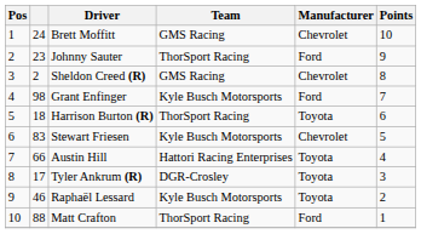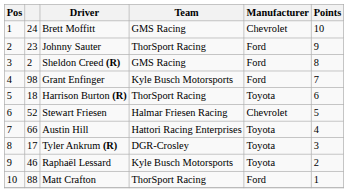Sheldon Creed (R) | Manufacturer: Chevrolet -> Ford
Stewart Friesen | column 2: 83 -> 52
Stewart Friesen | Team: Kyle Busch Motorsports -> Halmar Friesen Racing
